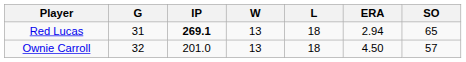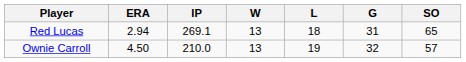columns swapped: G <-> ERA
Red Lucas | IP: bold -> normal
Ownie Carroll | IP: 201.0 -> 210.0
Ownie Carroll | L: 18 -> 19
